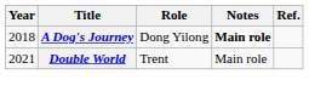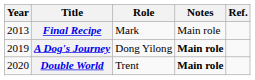+ row: 2013 | Final Recipe | Mark | Main role
A Dog's Journey | Year: 2018 -> 2019
Double World | Year: 2021 -> 2020
Double World | Notes: normal -> bold
